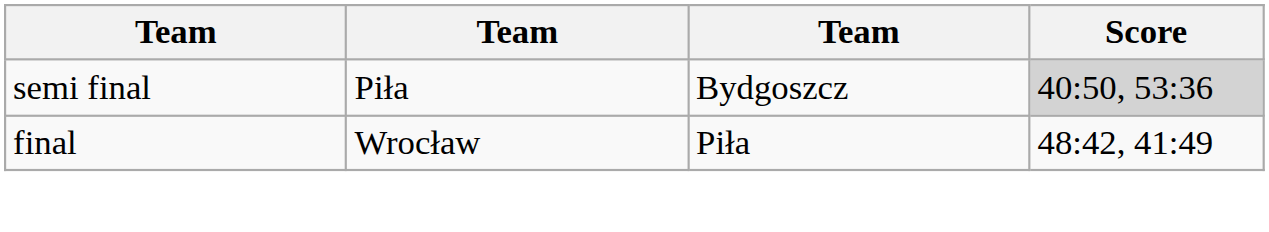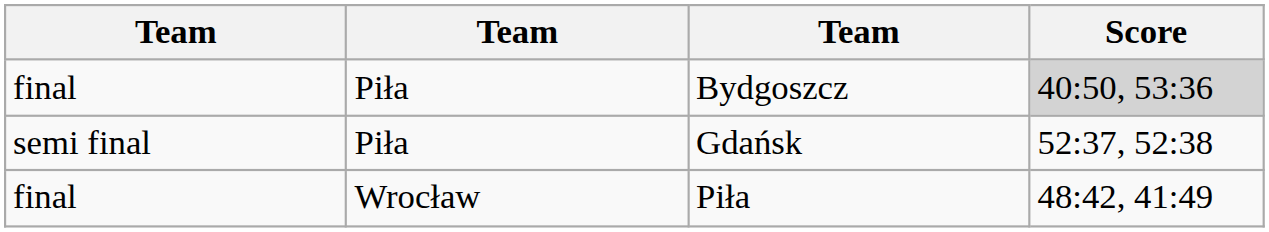Bydgoszcz | column 1: semi final -> final
+ row: semi final | Piła | Gdańsk | 52:37, 52:38
